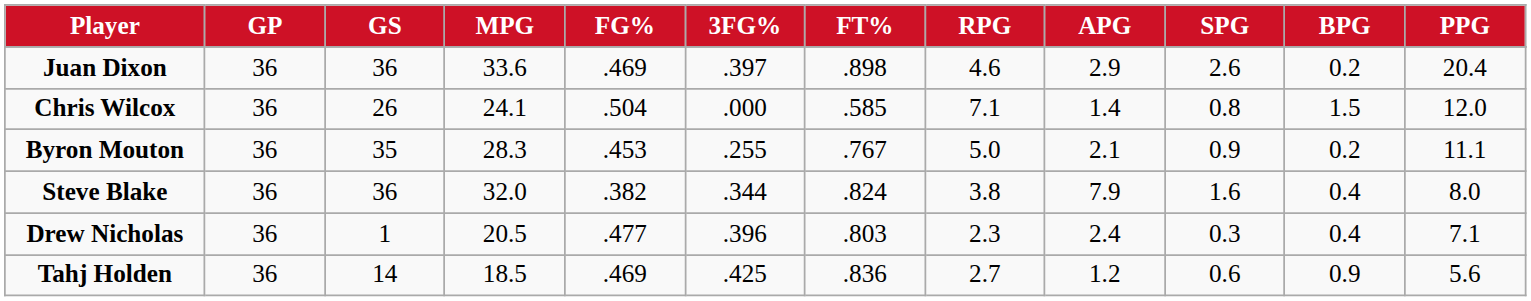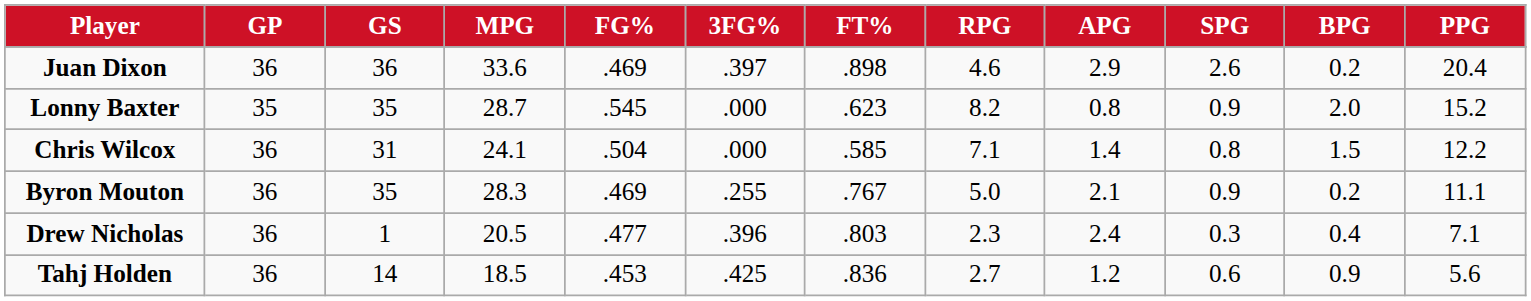+ row: Lonny Baxter | 35 | 35 | 28.7 | .545 | .000 | .623 | 8.2 | 0.8 | 0.9 | 2.0 | 15.2
Chris Wilcox | GS: 26 -> 31
Chris Wilcox | PPG: 12.0 -> 12.2
Byron Mouton | FG%: .453 -> .469
- row: Steve Blake | 36 | 36 | 32.0 | .382 | .344 | .824 | 3.8 | 7.9 | 1.6 | 0.4 | 8.0
Tahj Holden | FG%: .469 -> .453
